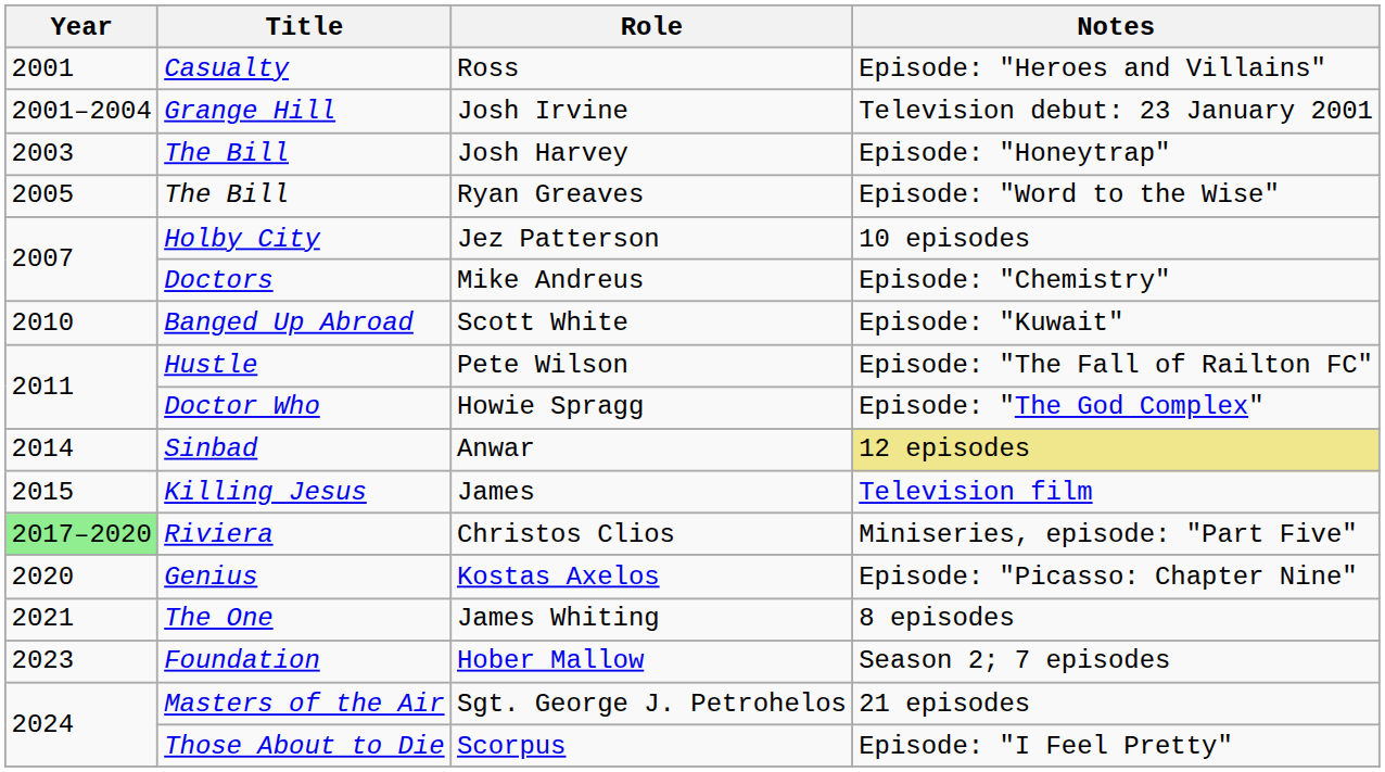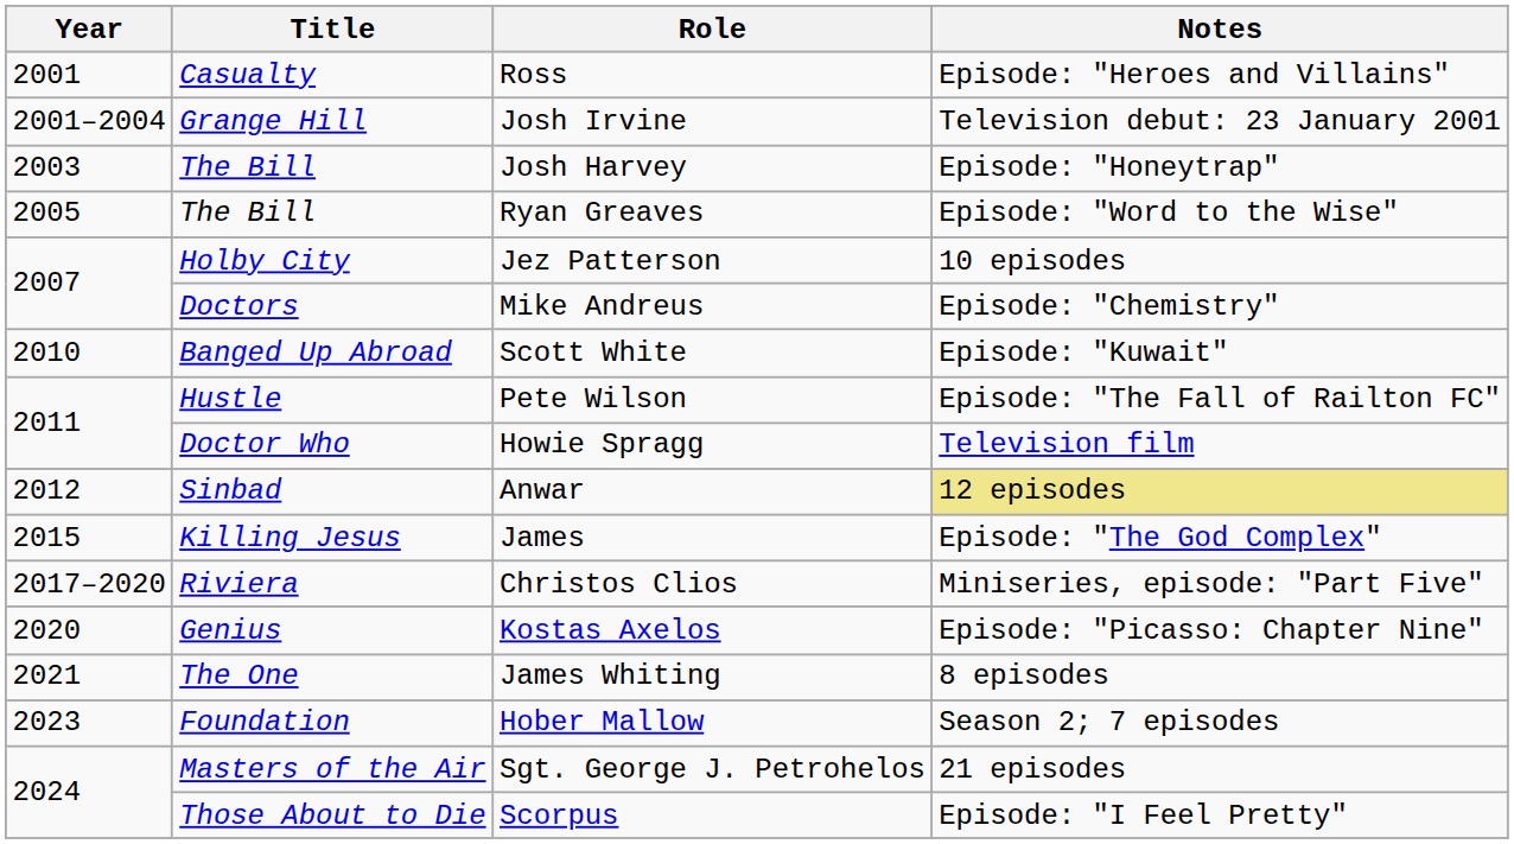Howie Spragg | Notes: Episode: "The God Complex" -> Television film
Anwar | Year: 2014 -> 2012
James | Notes: Television film -> Episode: "The God Complex"
Christos Clios | Year: lightgreen background -> no background
